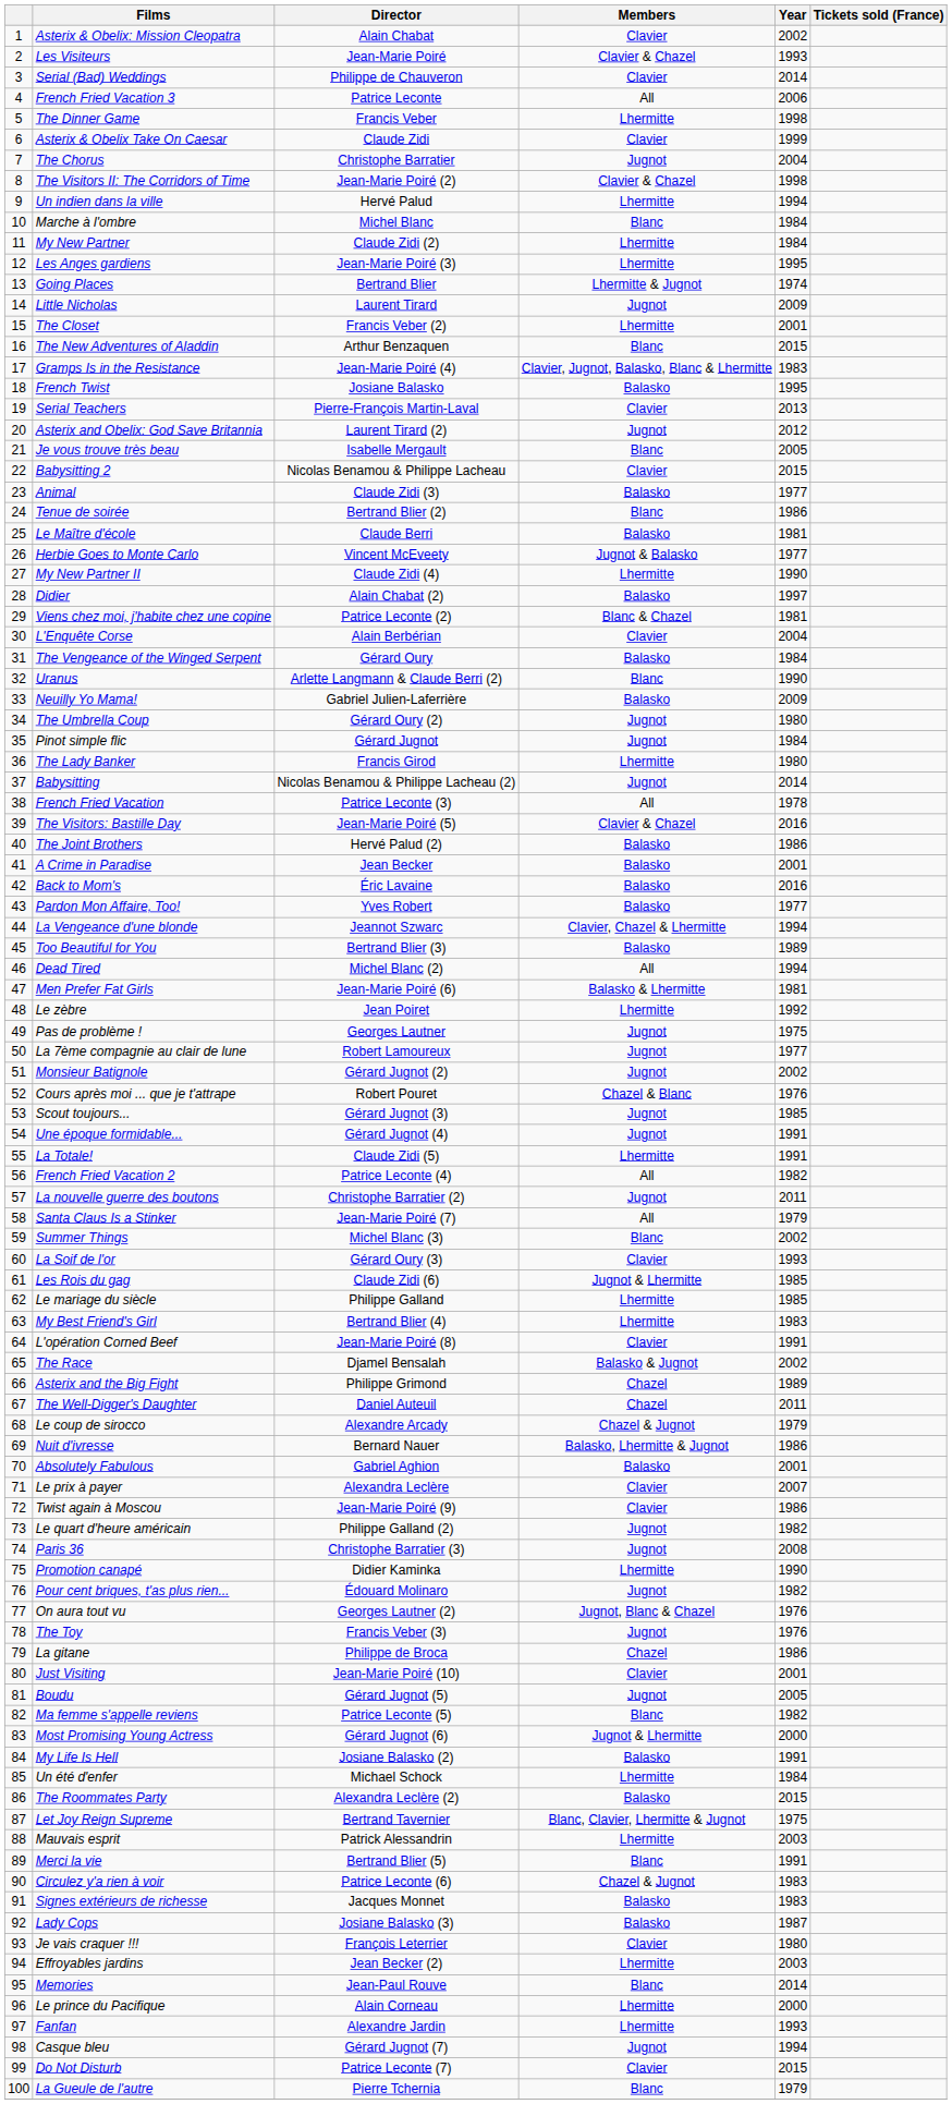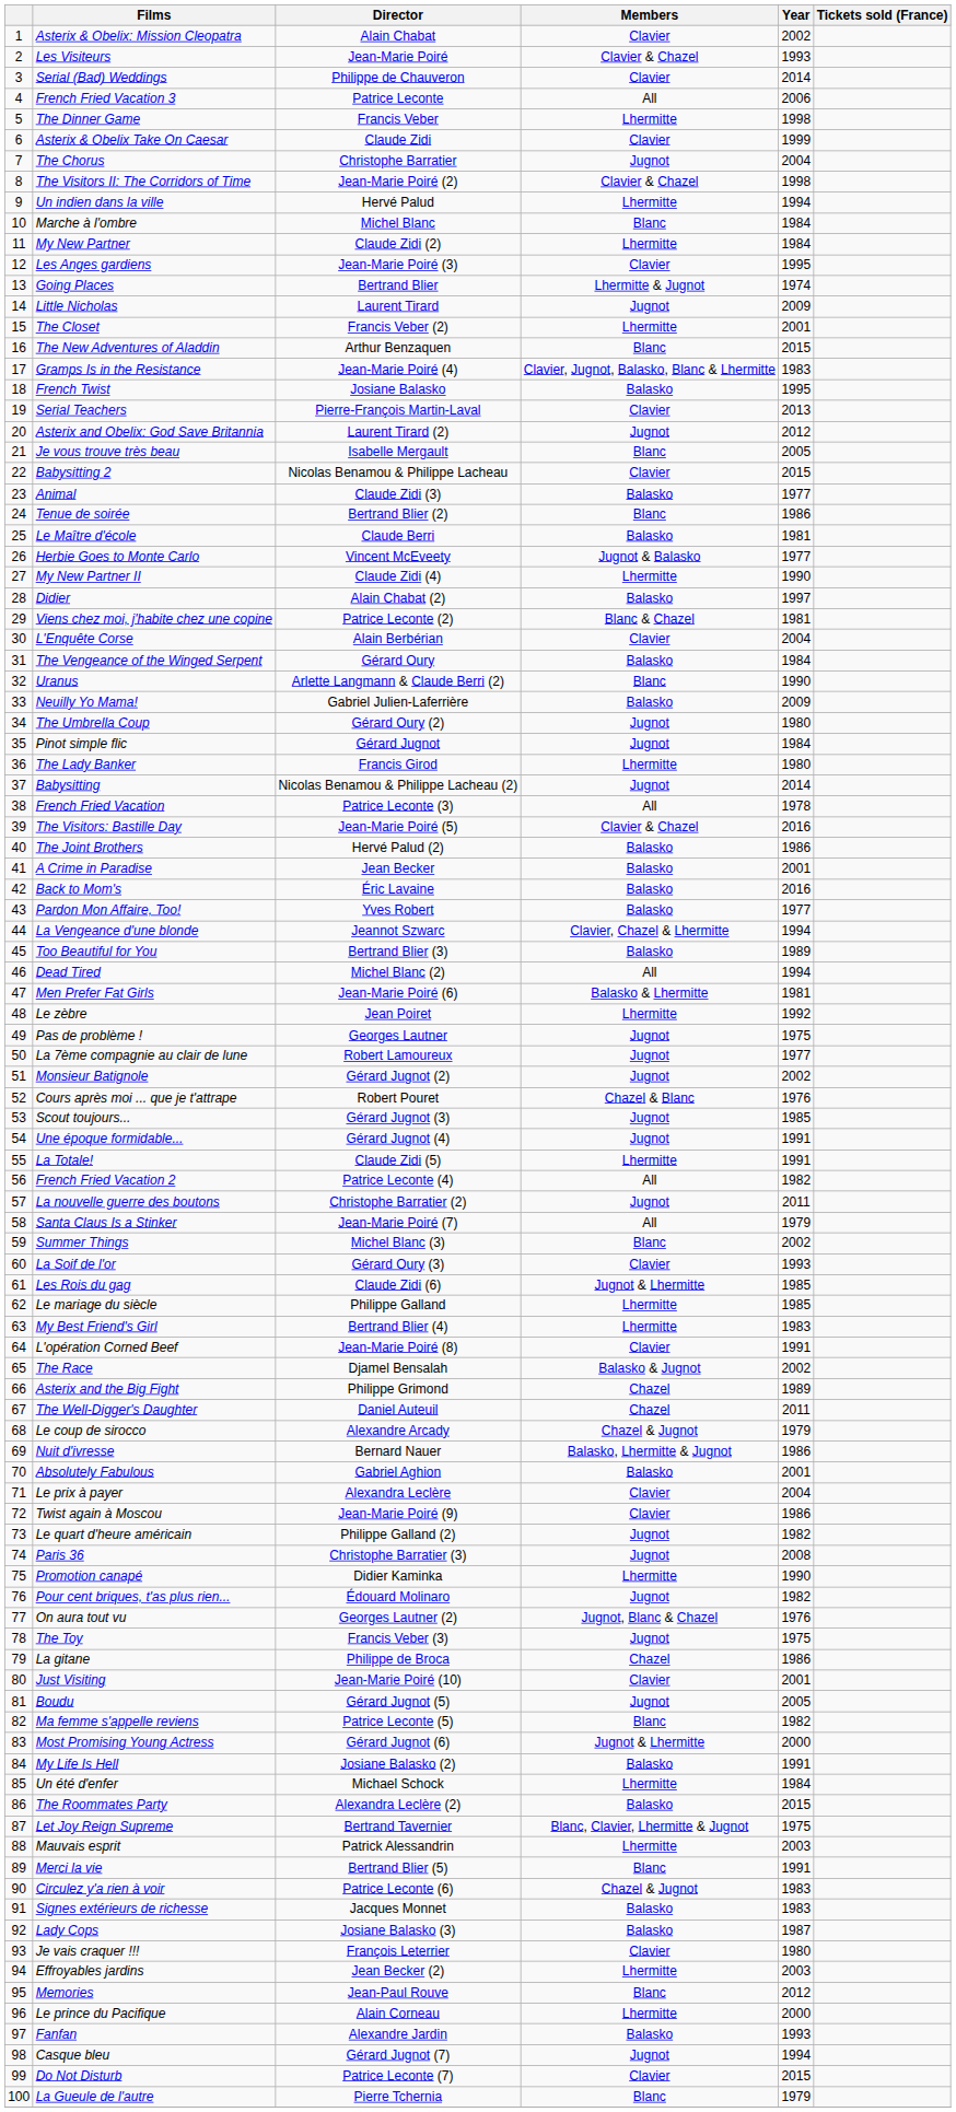Les Anges gardiens | Members: Lhermitte -> Clavier
Le prix à payer | Year: 2007 -> 2004
The Toy | Year: 1976 -> 1975
Memories | Year: 2014 -> 2012
Fanfan | Members: Lhermitte -> Balasko
